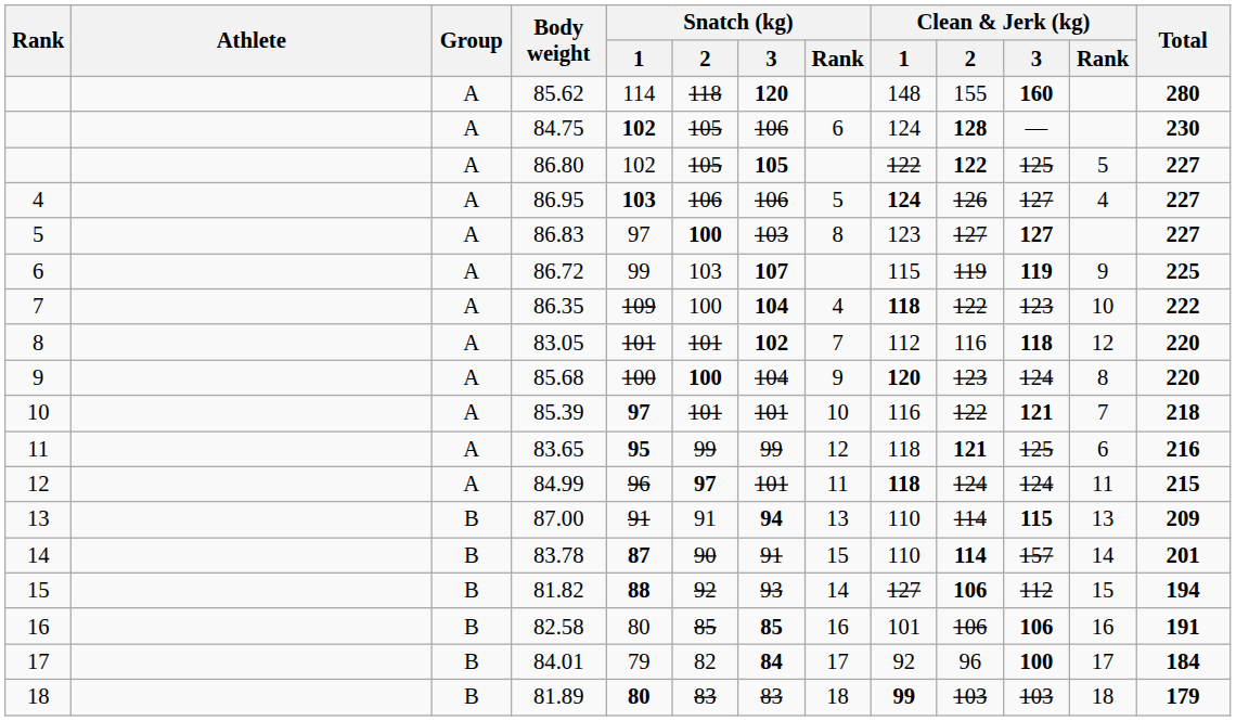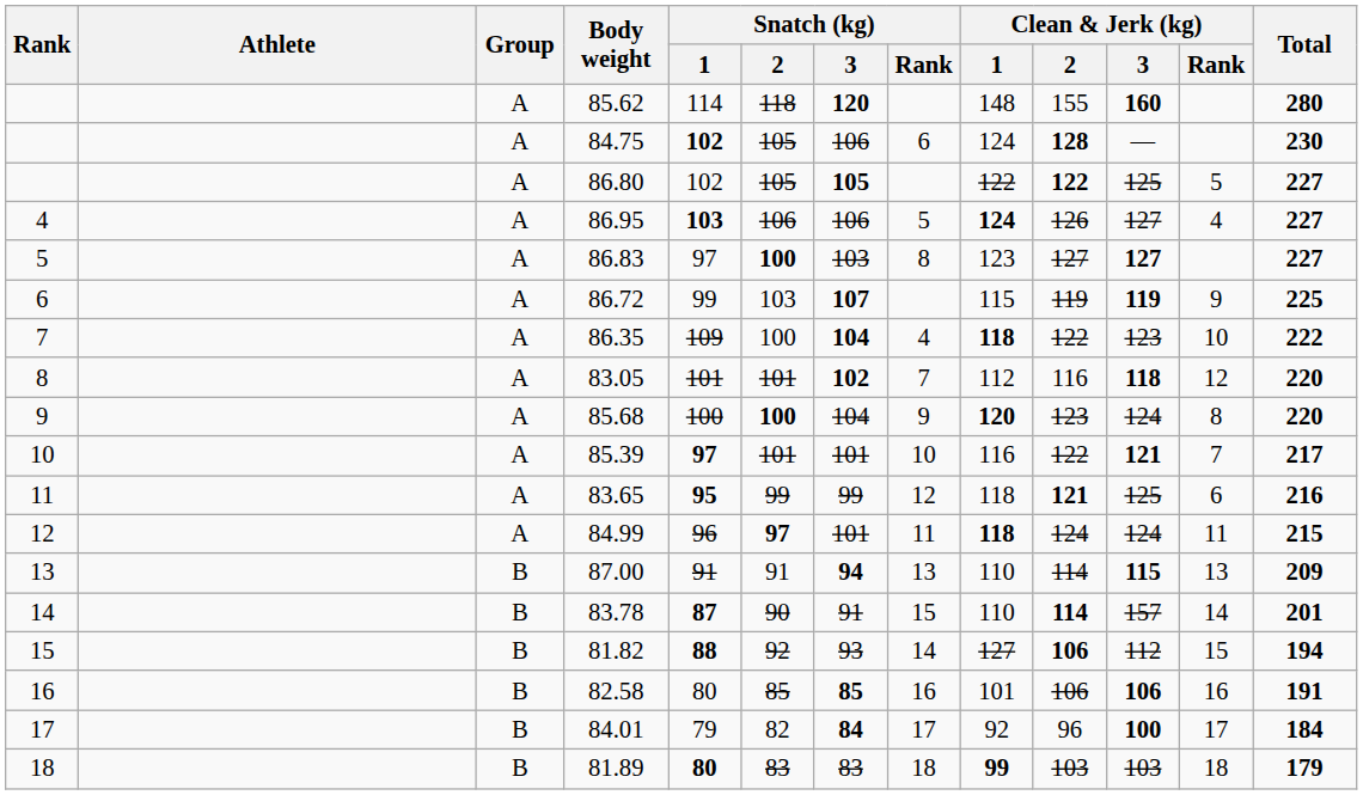85.39 | Total: 218 -> 217
